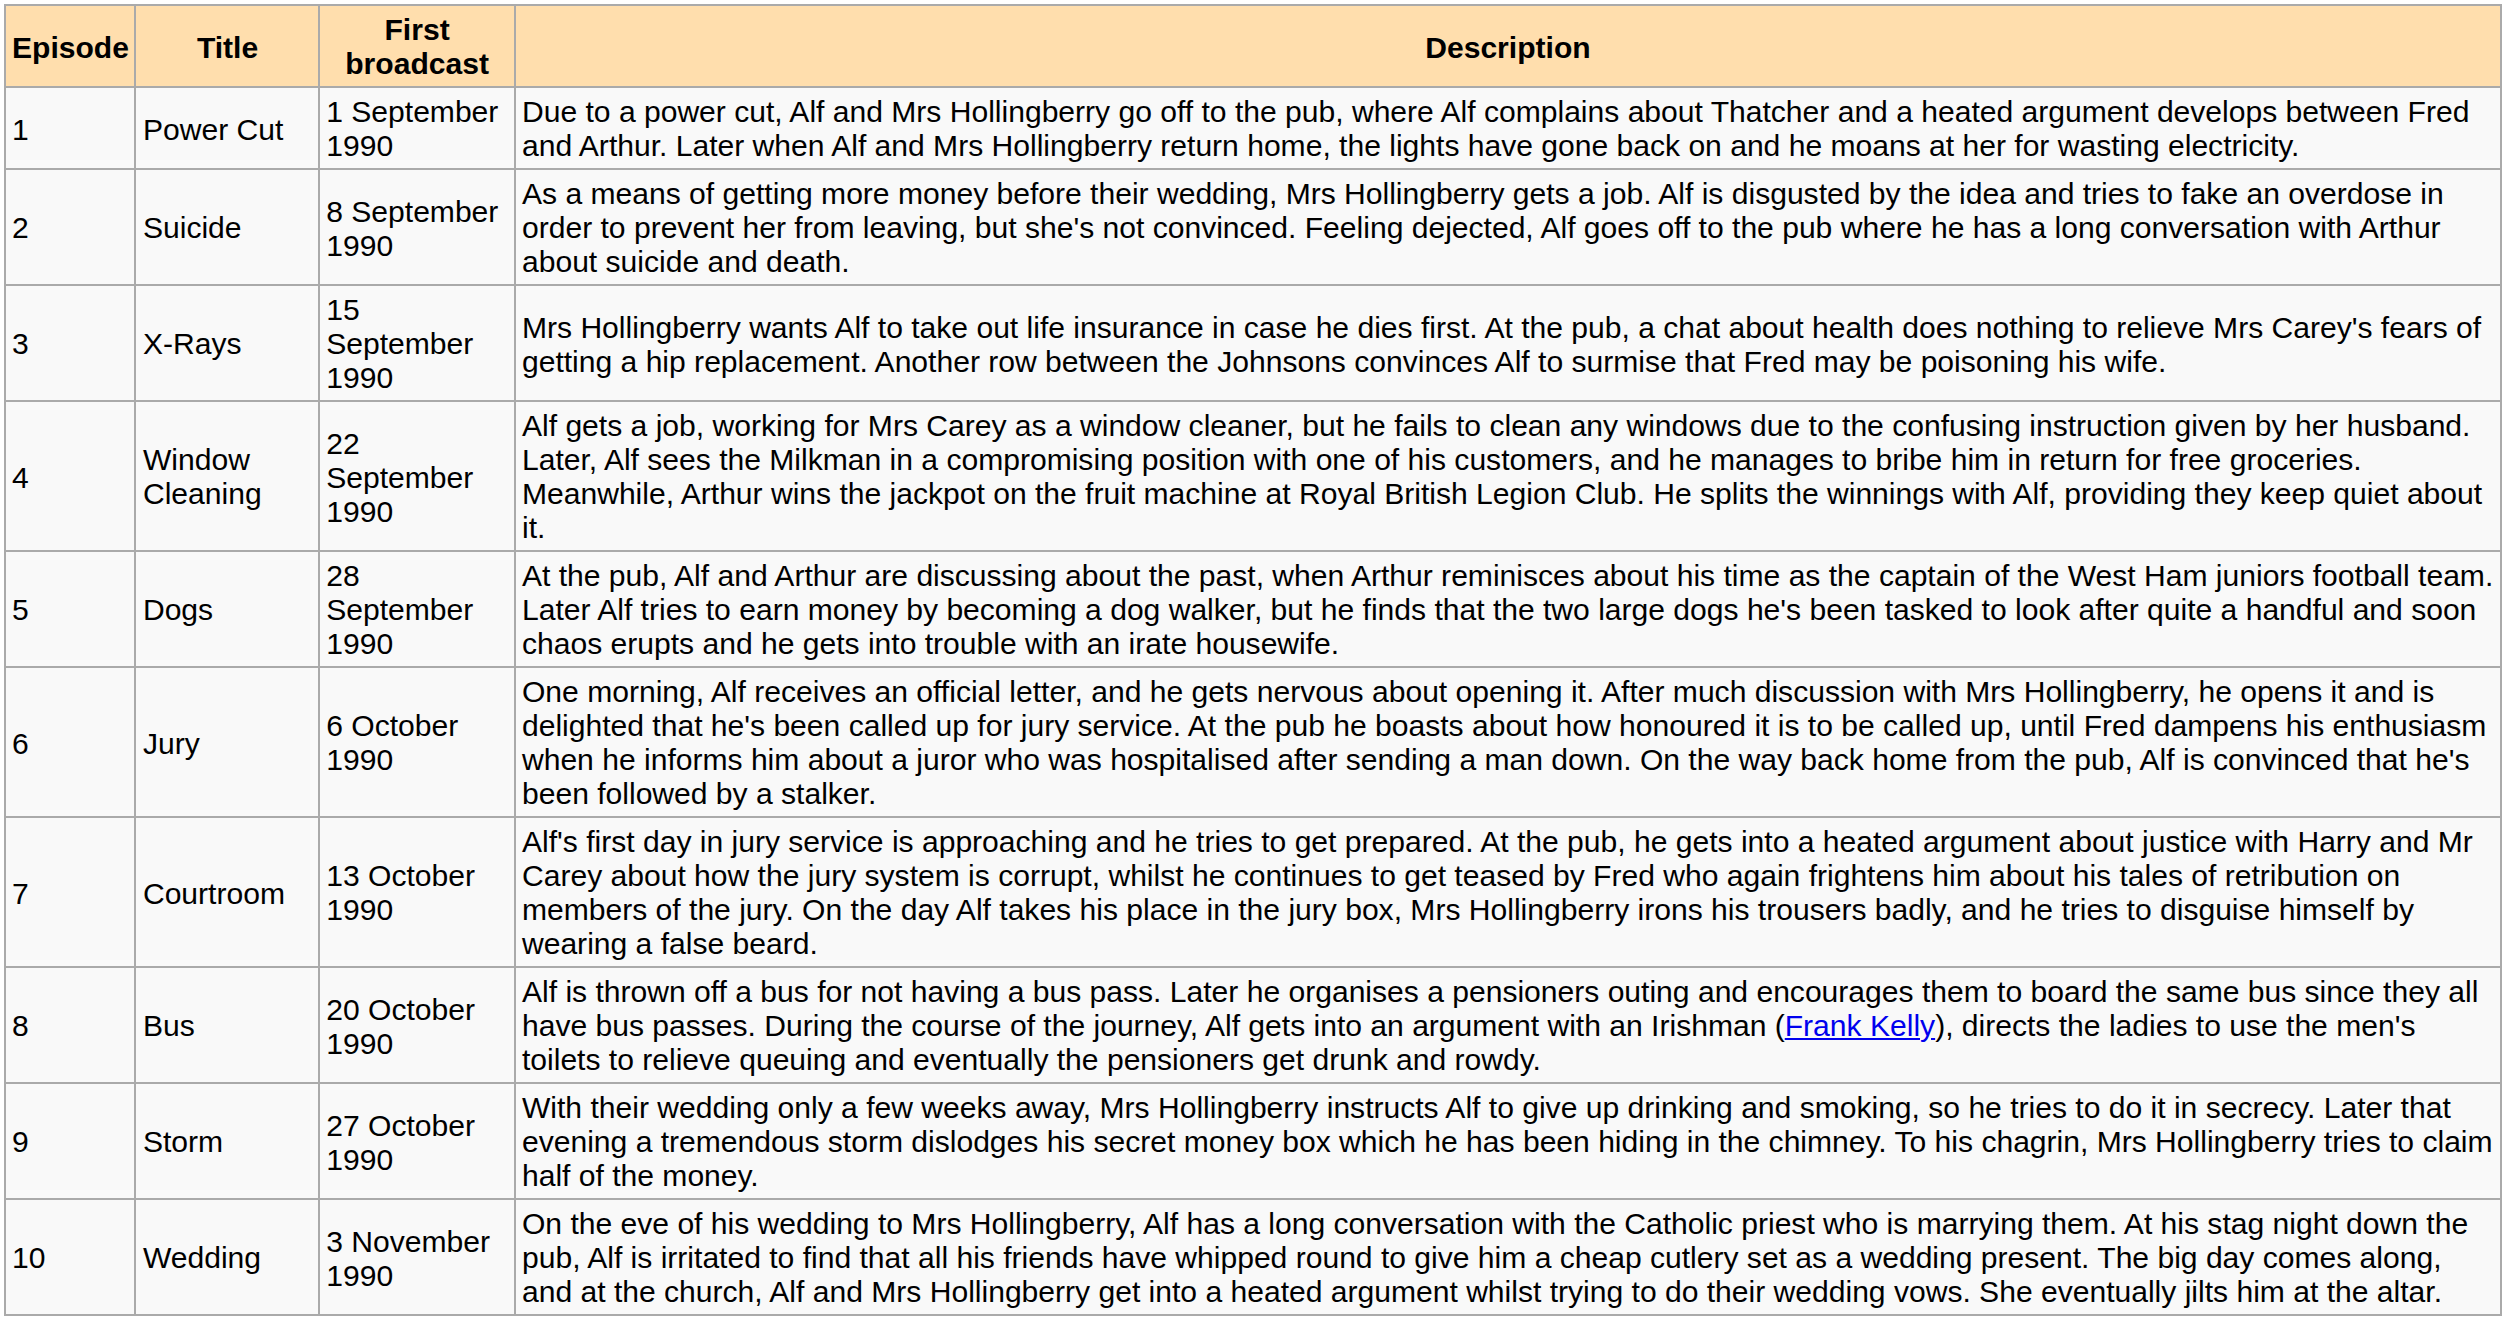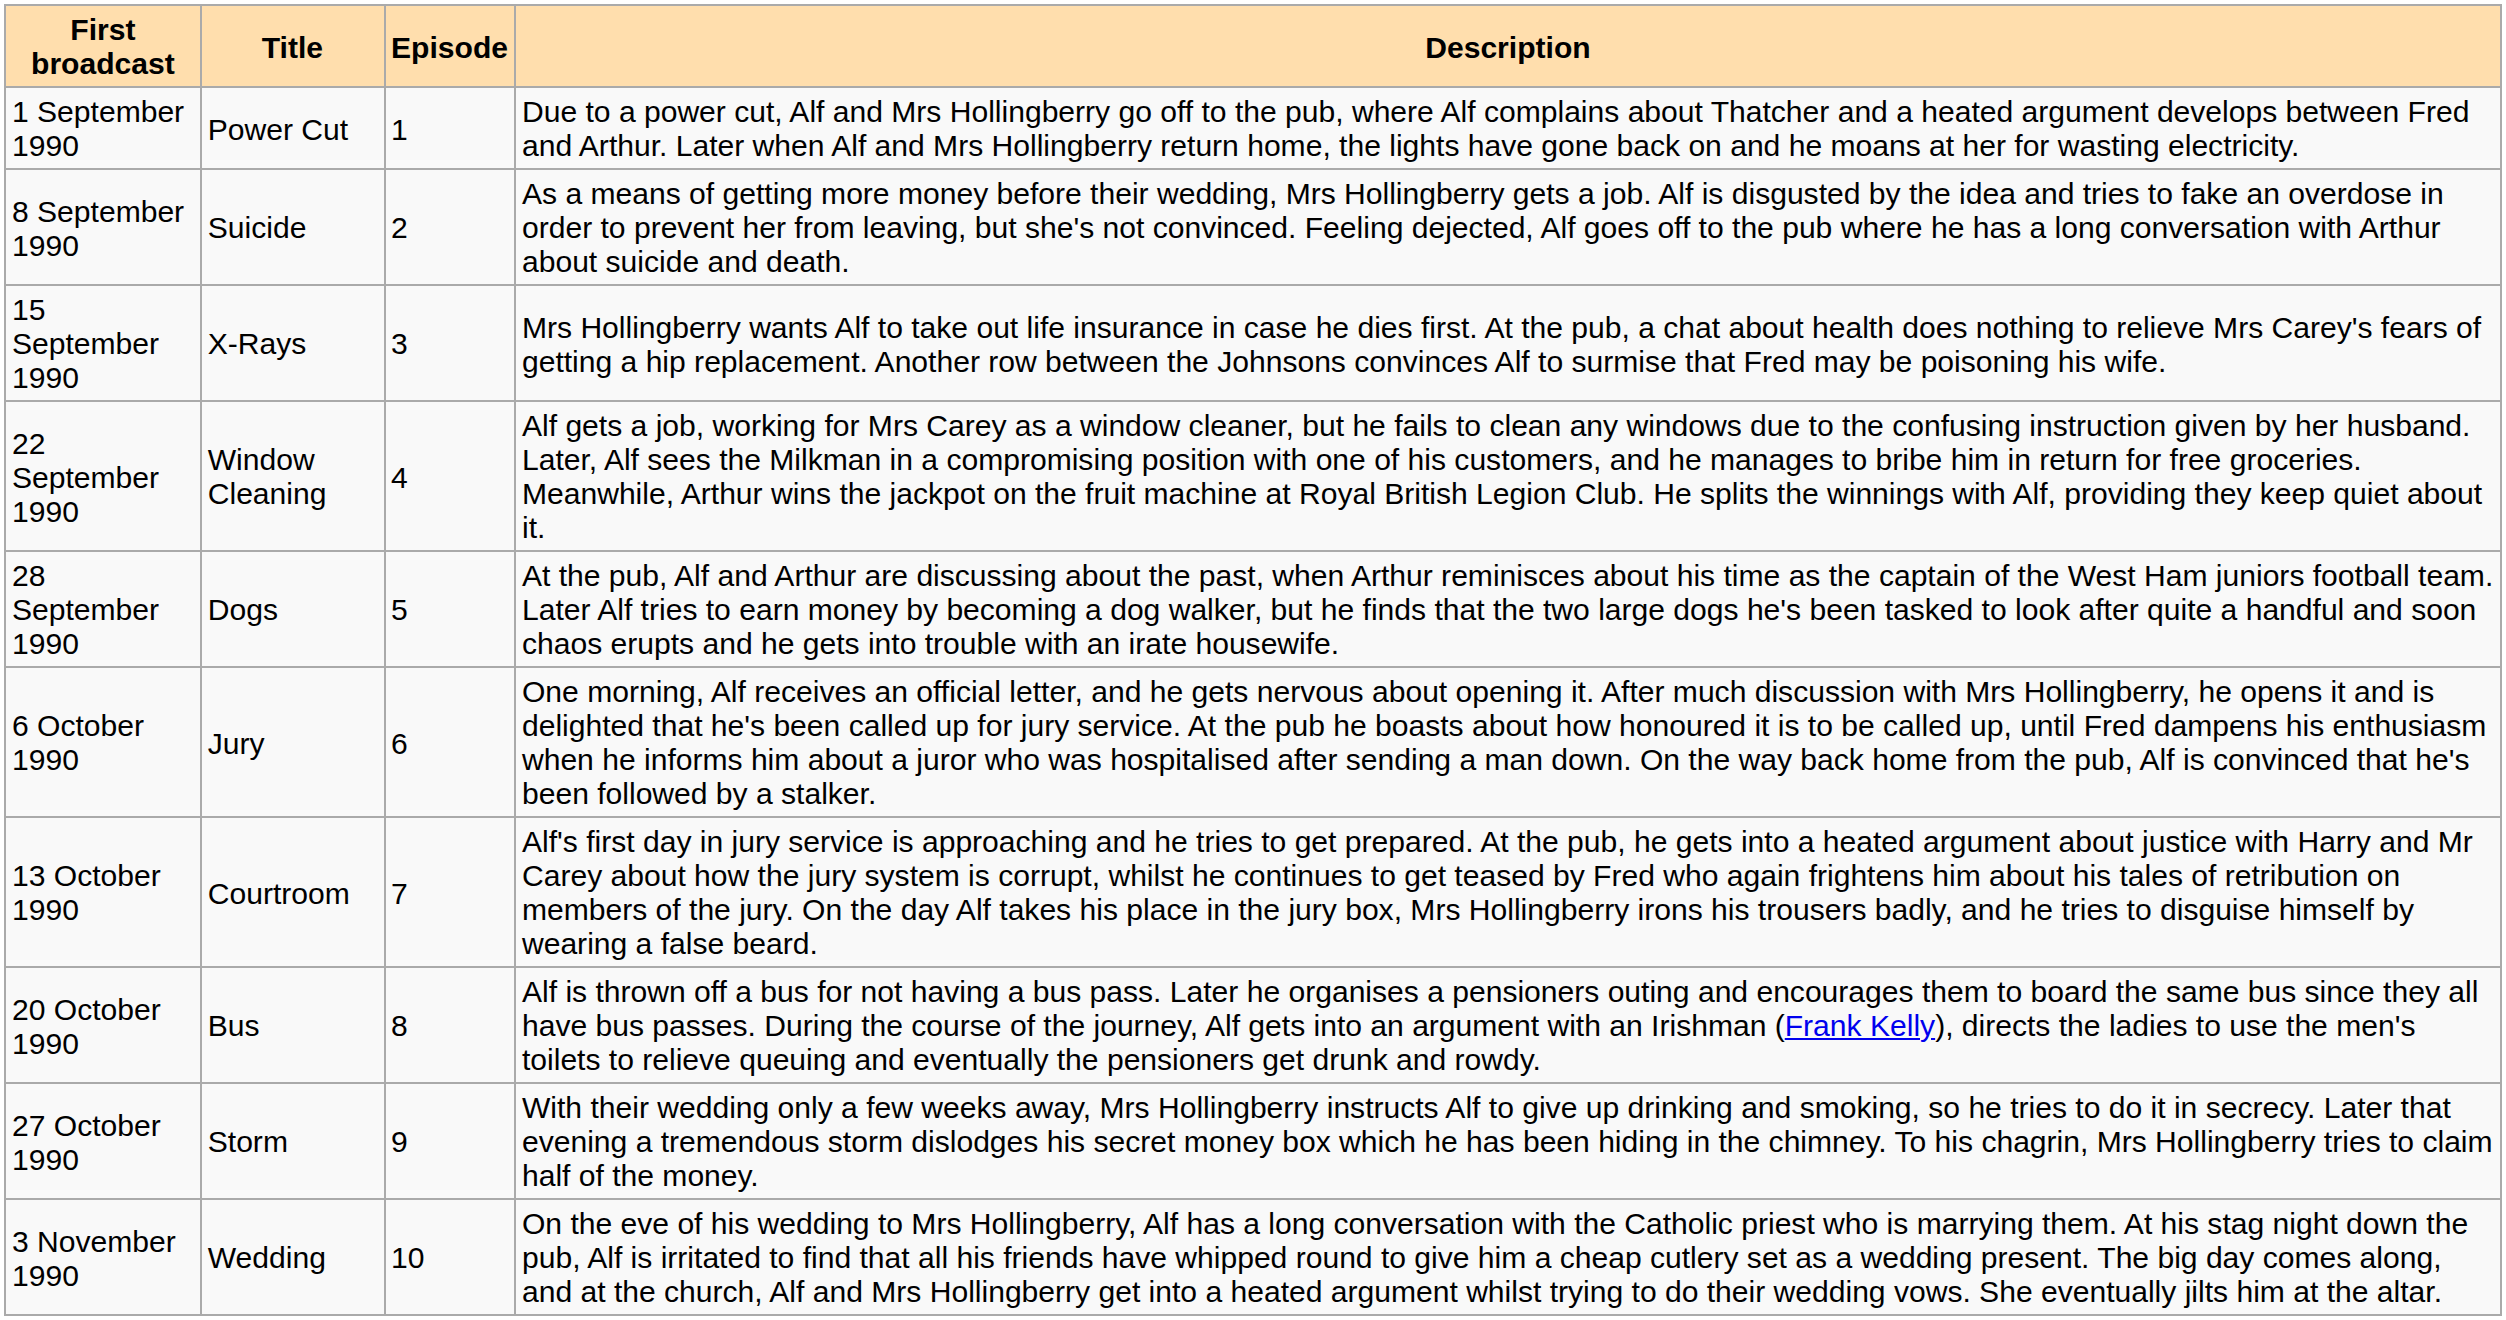columns swapped: Episode <-> First broadcast
